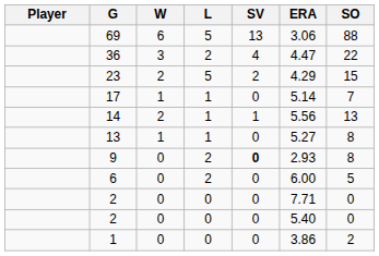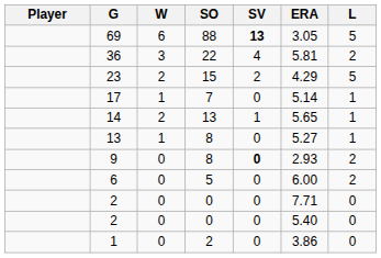columns swapped: L <-> SO
69 | SV: normal -> bold
69 | ERA: 3.06 -> 3.05
36 | ERA: 4.47 -> 5.81
14 | ERA: 5.56 -> 5.65
